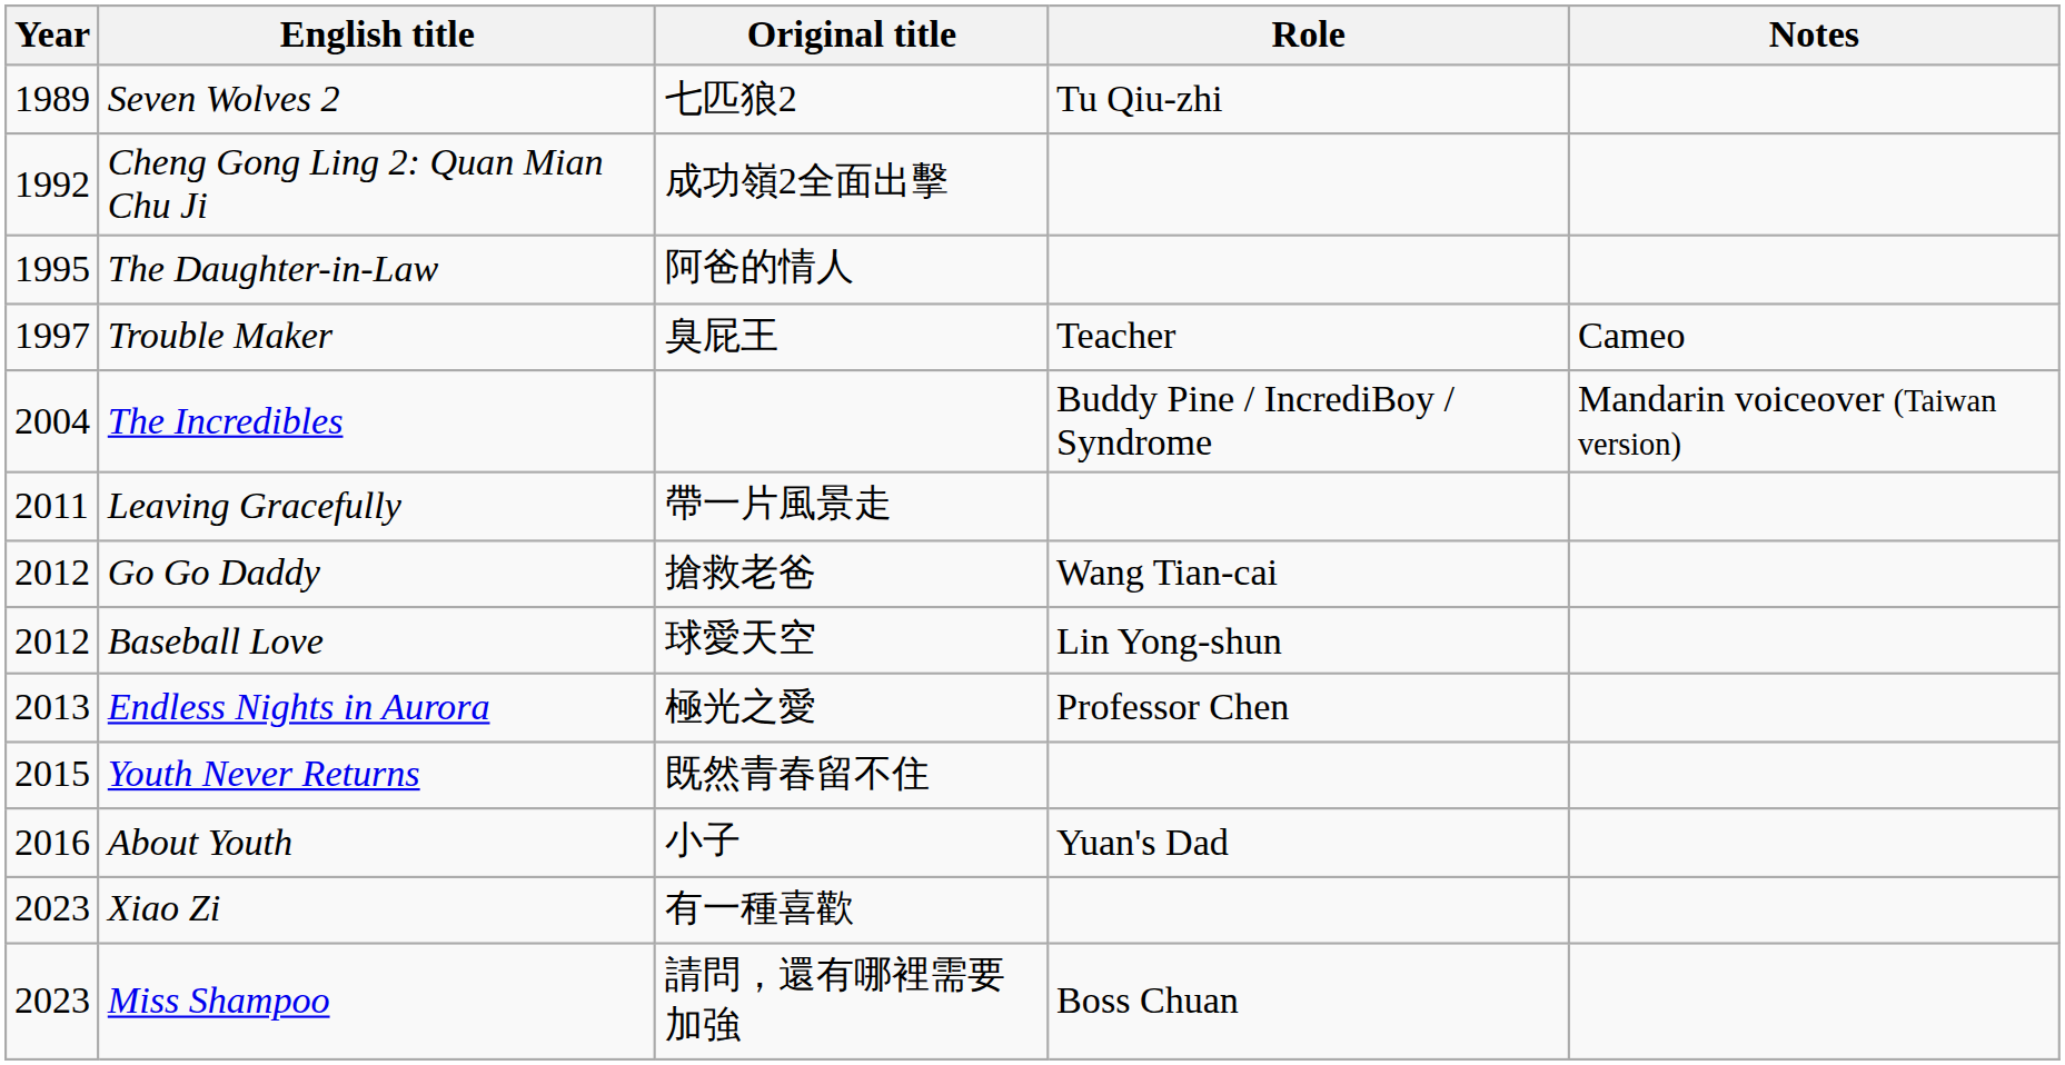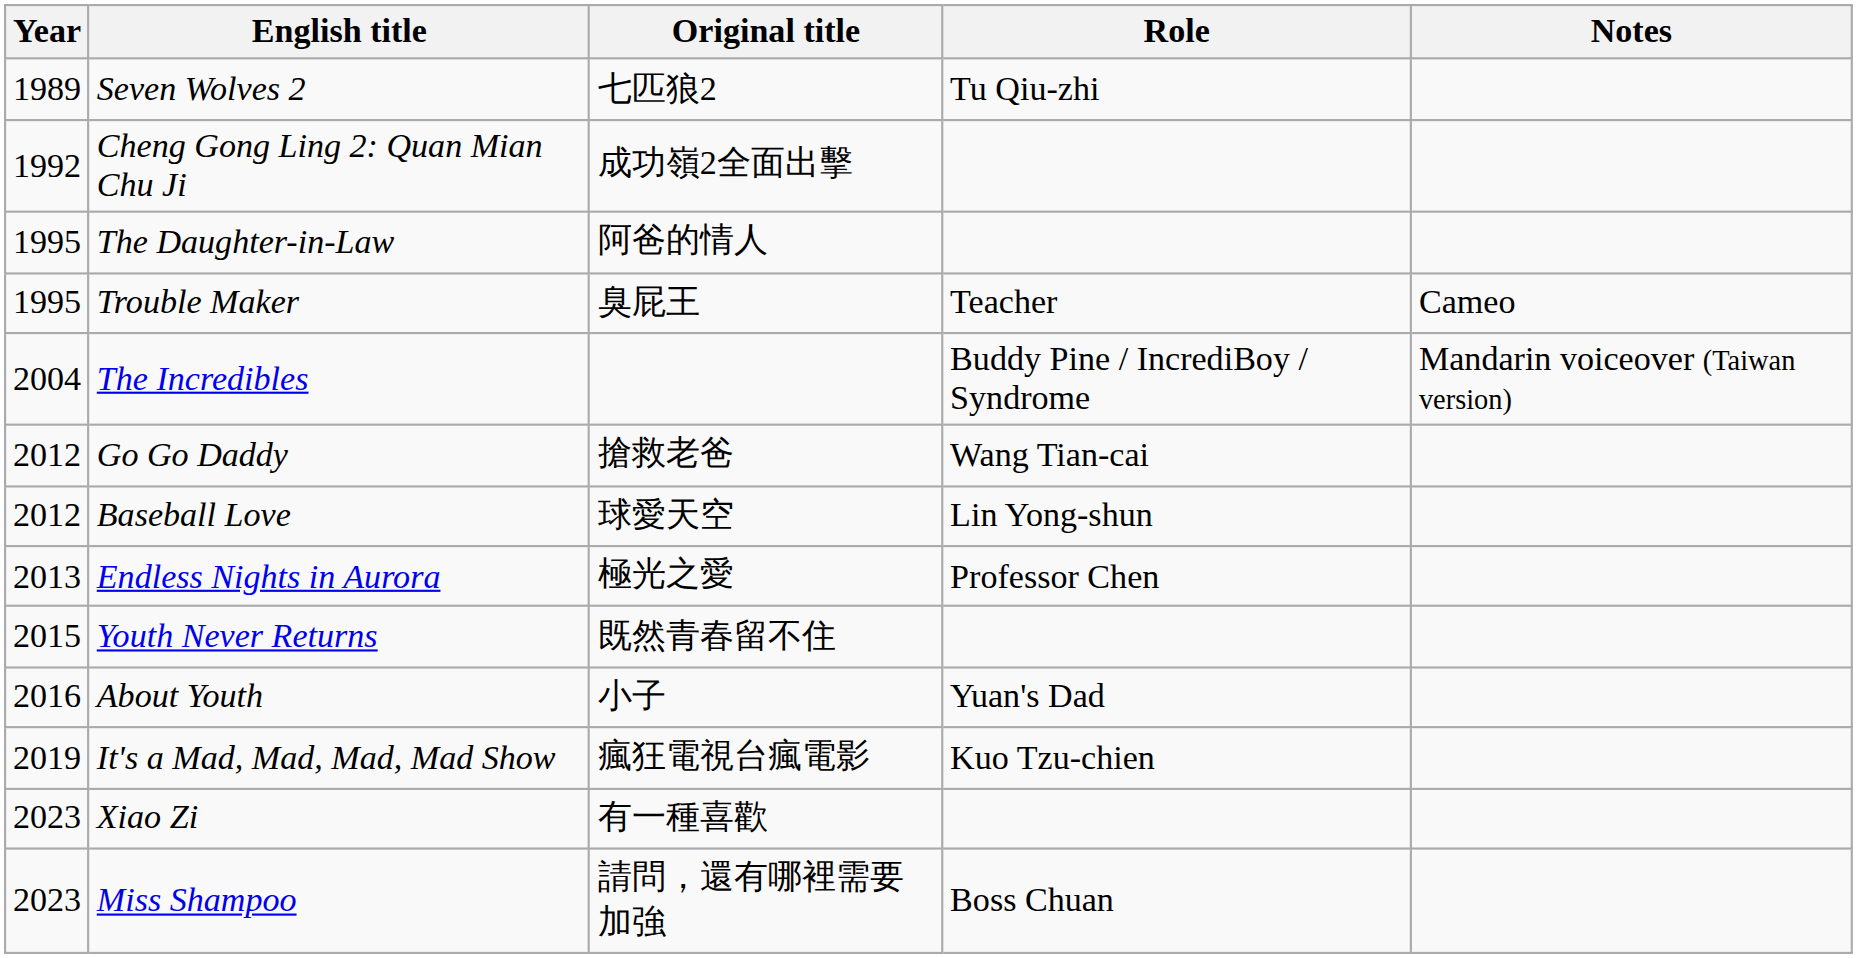Trouble Maker | Year: 1997 -> 1995
- row: 2011 | Leaving Gracefully | 帶一片風景走
+ row: 2019 | It's a Mad, Mad, Mad, Mad Show | 瘋狂電視台瘋電影 | Kuo Tzu-chien
